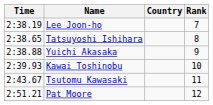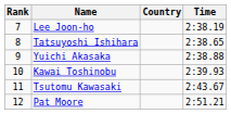columns swapped: Rank <-> Time
